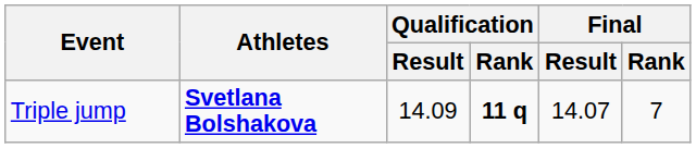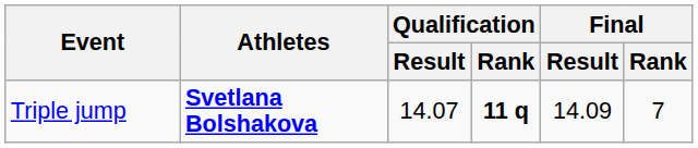Triple jump | Qualification / Result: 14.09 -> 14.07
Triple jump | Final / Result: 14.07 -> 14.09
